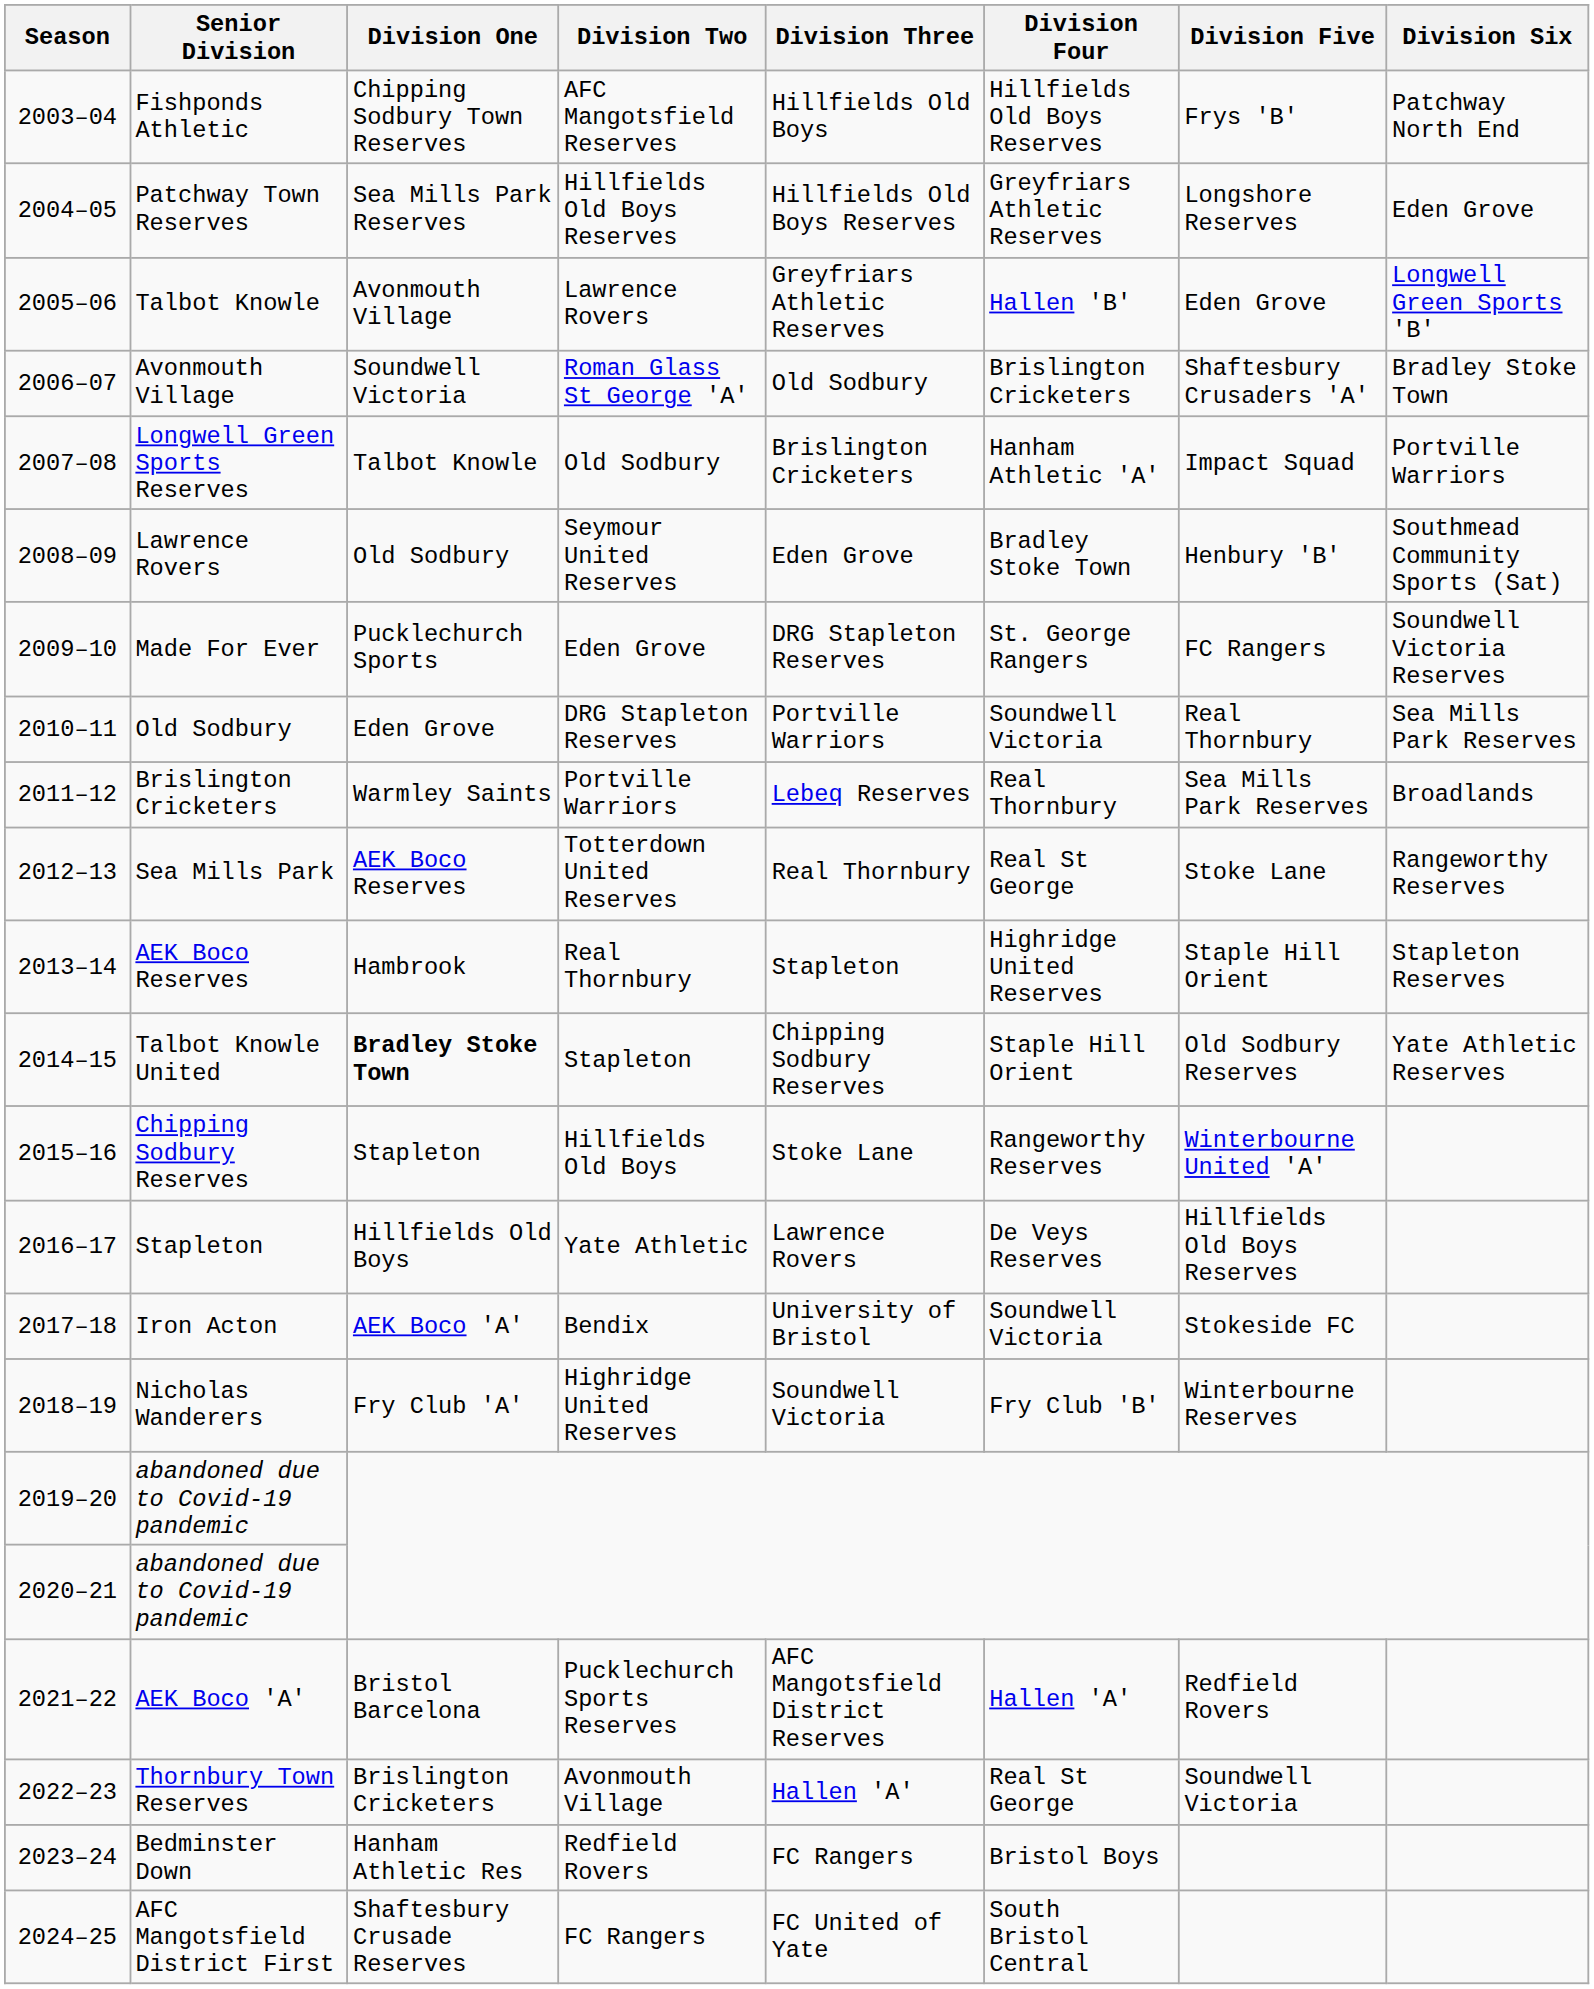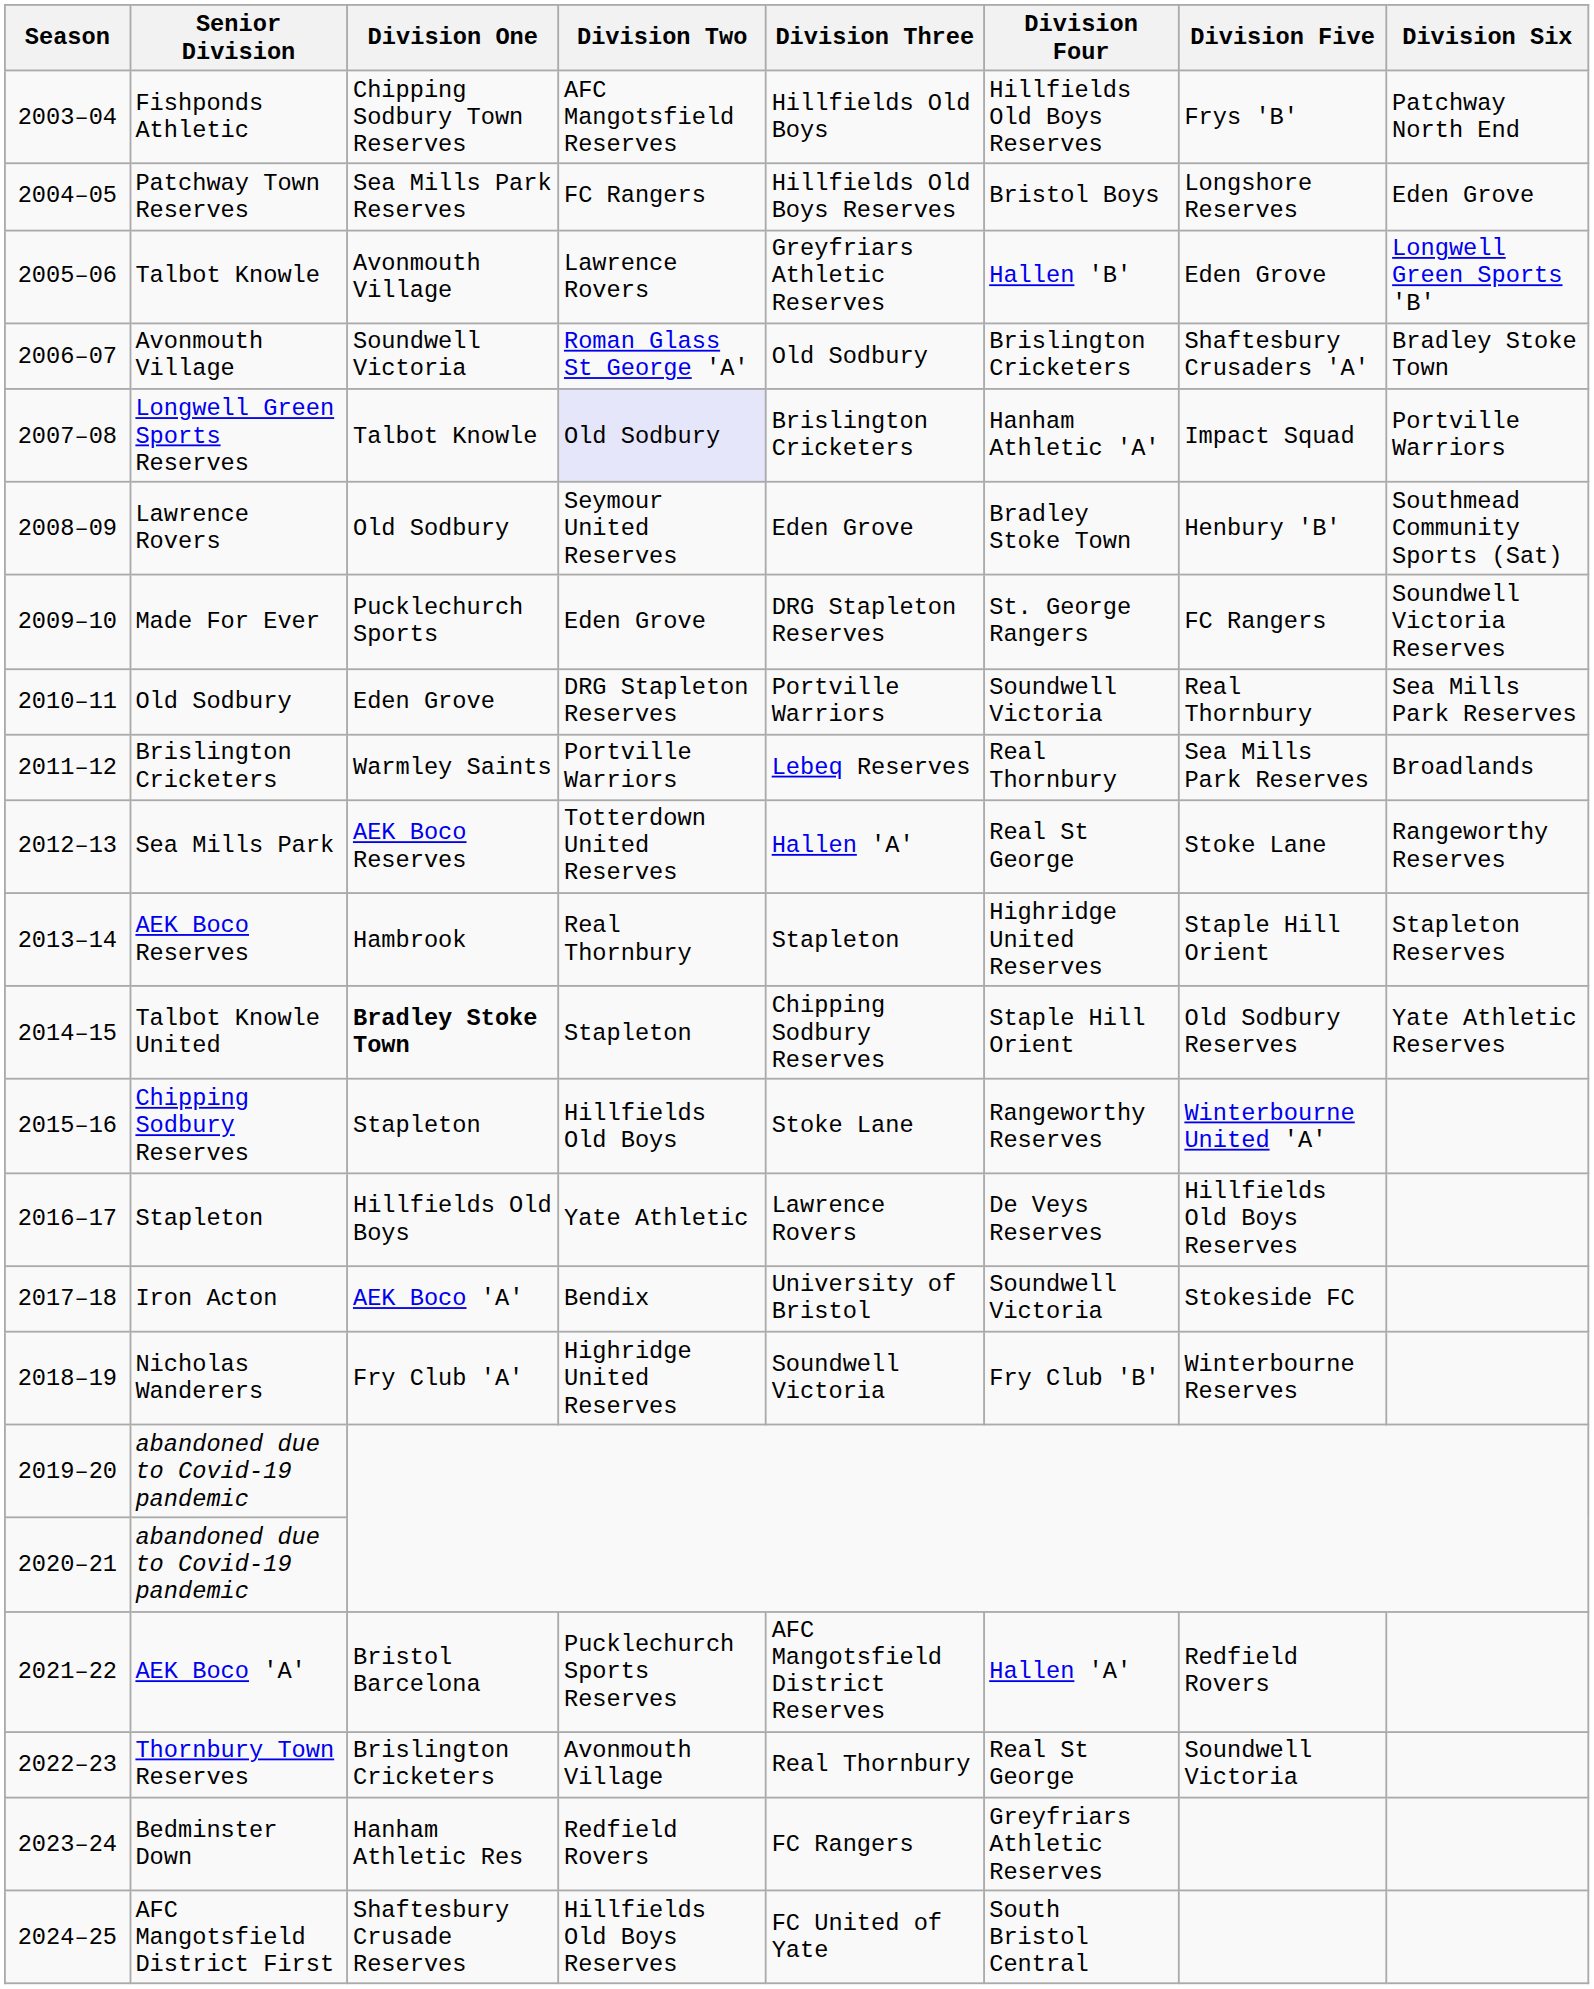Patchway Town Reserves | Division Two: Hillfields Old Boys Reserves -> FC Rangers
Patchway Town Reserves | Division Four: Greyfriars Athletic Reserves -> Bristol Boys
Longwell Green Sports Reserves | Division Two: no background -> lavender background
Sea Mills Park | Division Three: Real Thornbury -> Hallen 'A'
Thornbury Town Reserves | Division Three: Hallen 'A' -> Real Thornbury
Bedminster Down | Division Four: Bristol Boys -> Greyfriars Athletic Reserves
AFC Mangotsfield District First | Division Two: FC Rangers -> Hillfields Old Boys Reserves
